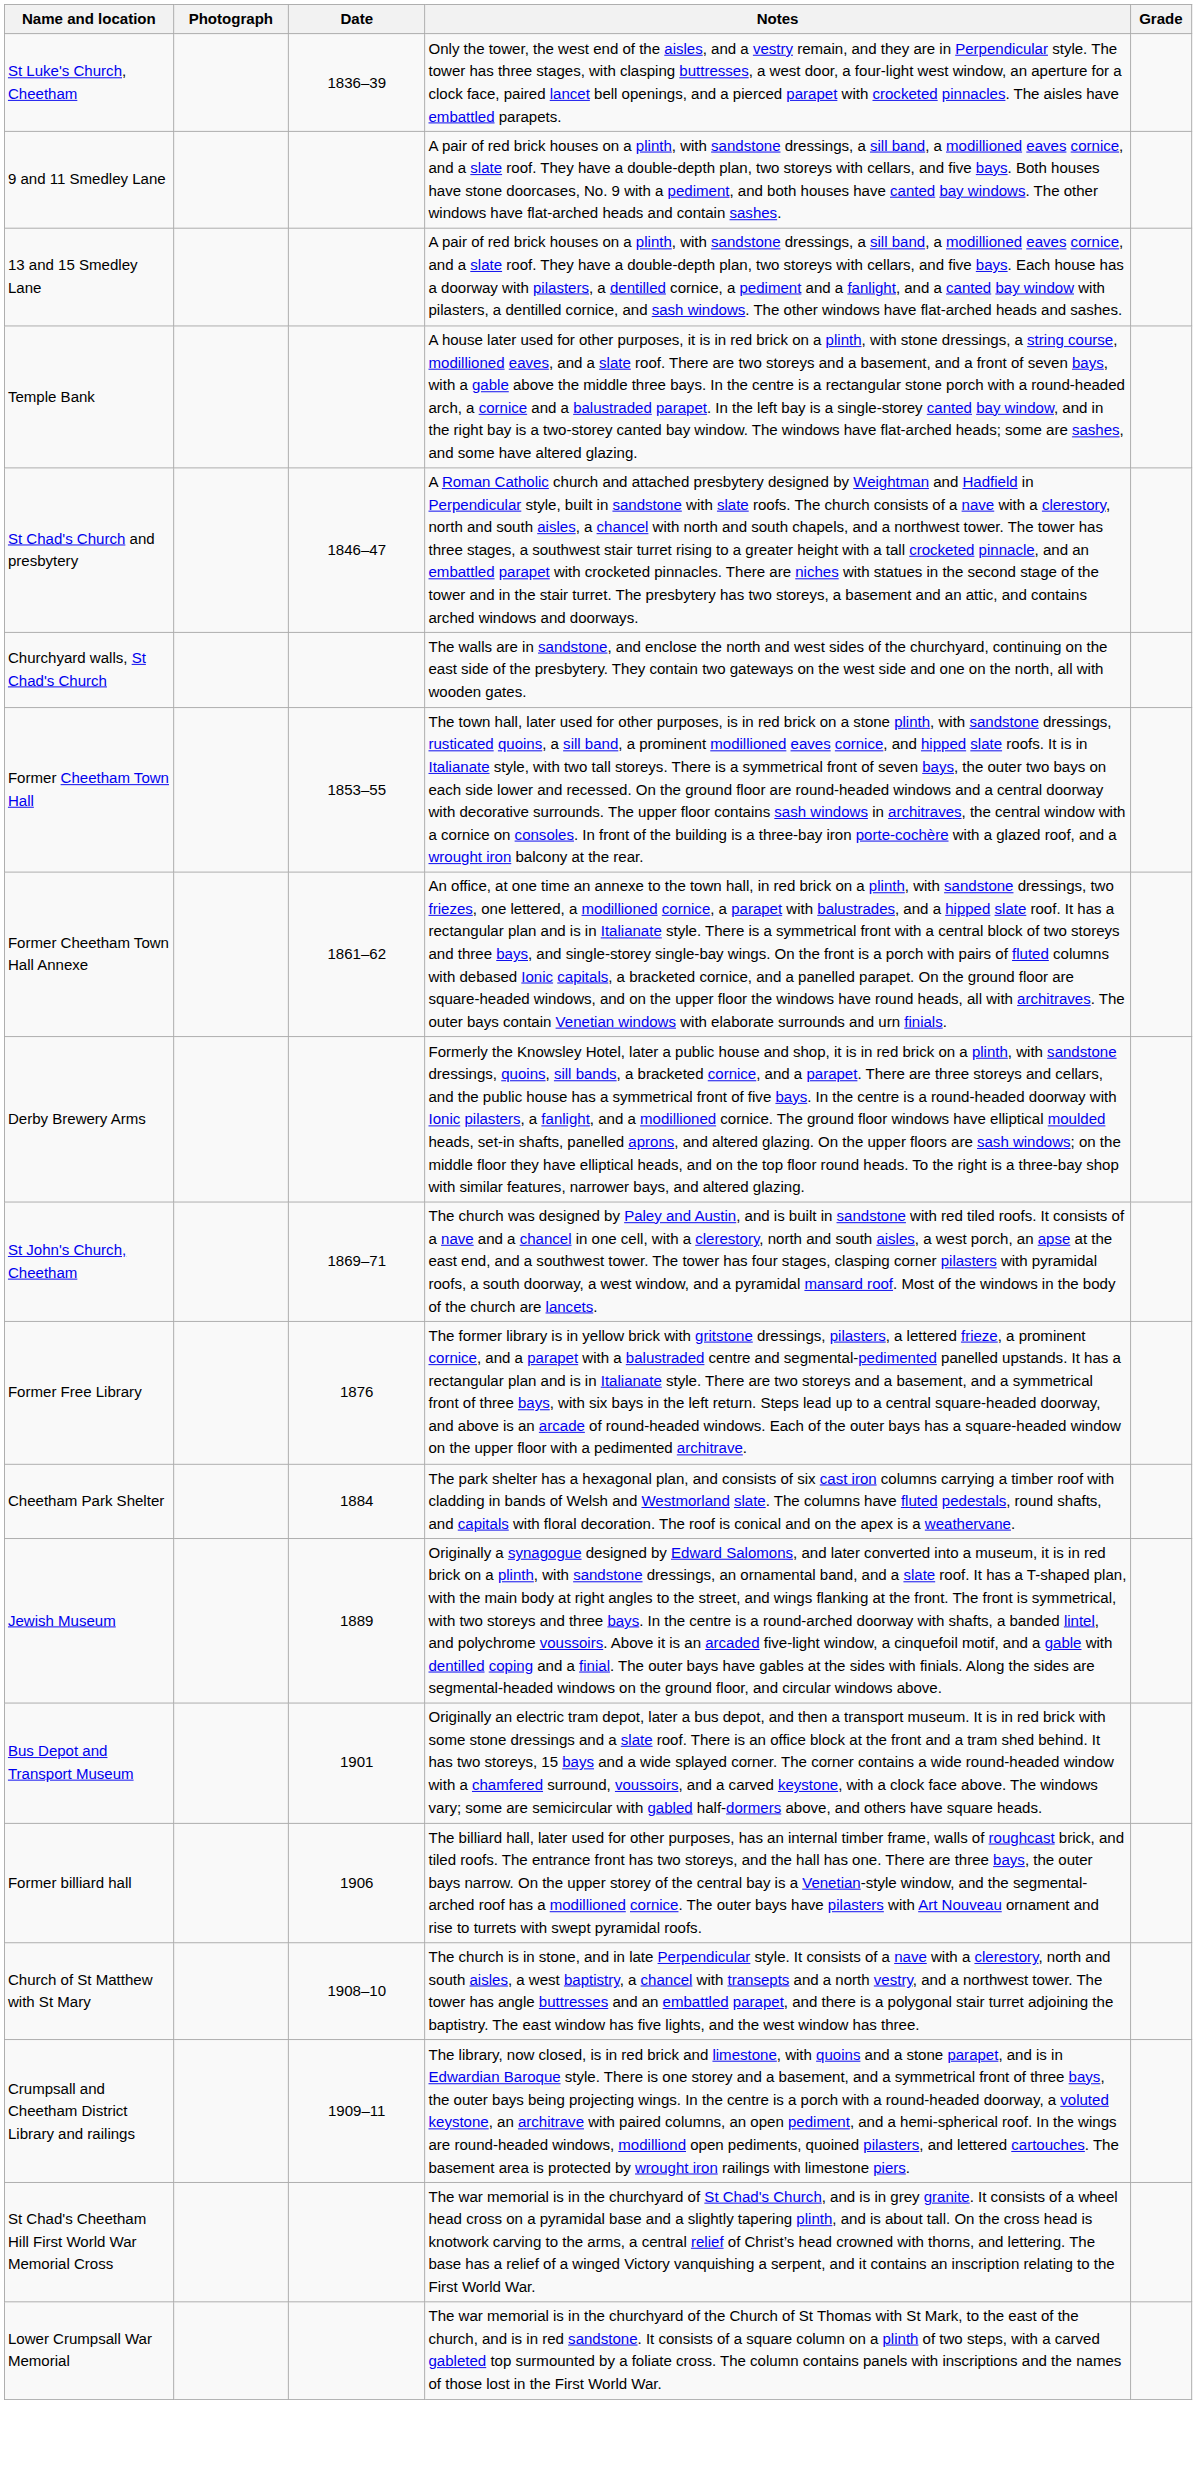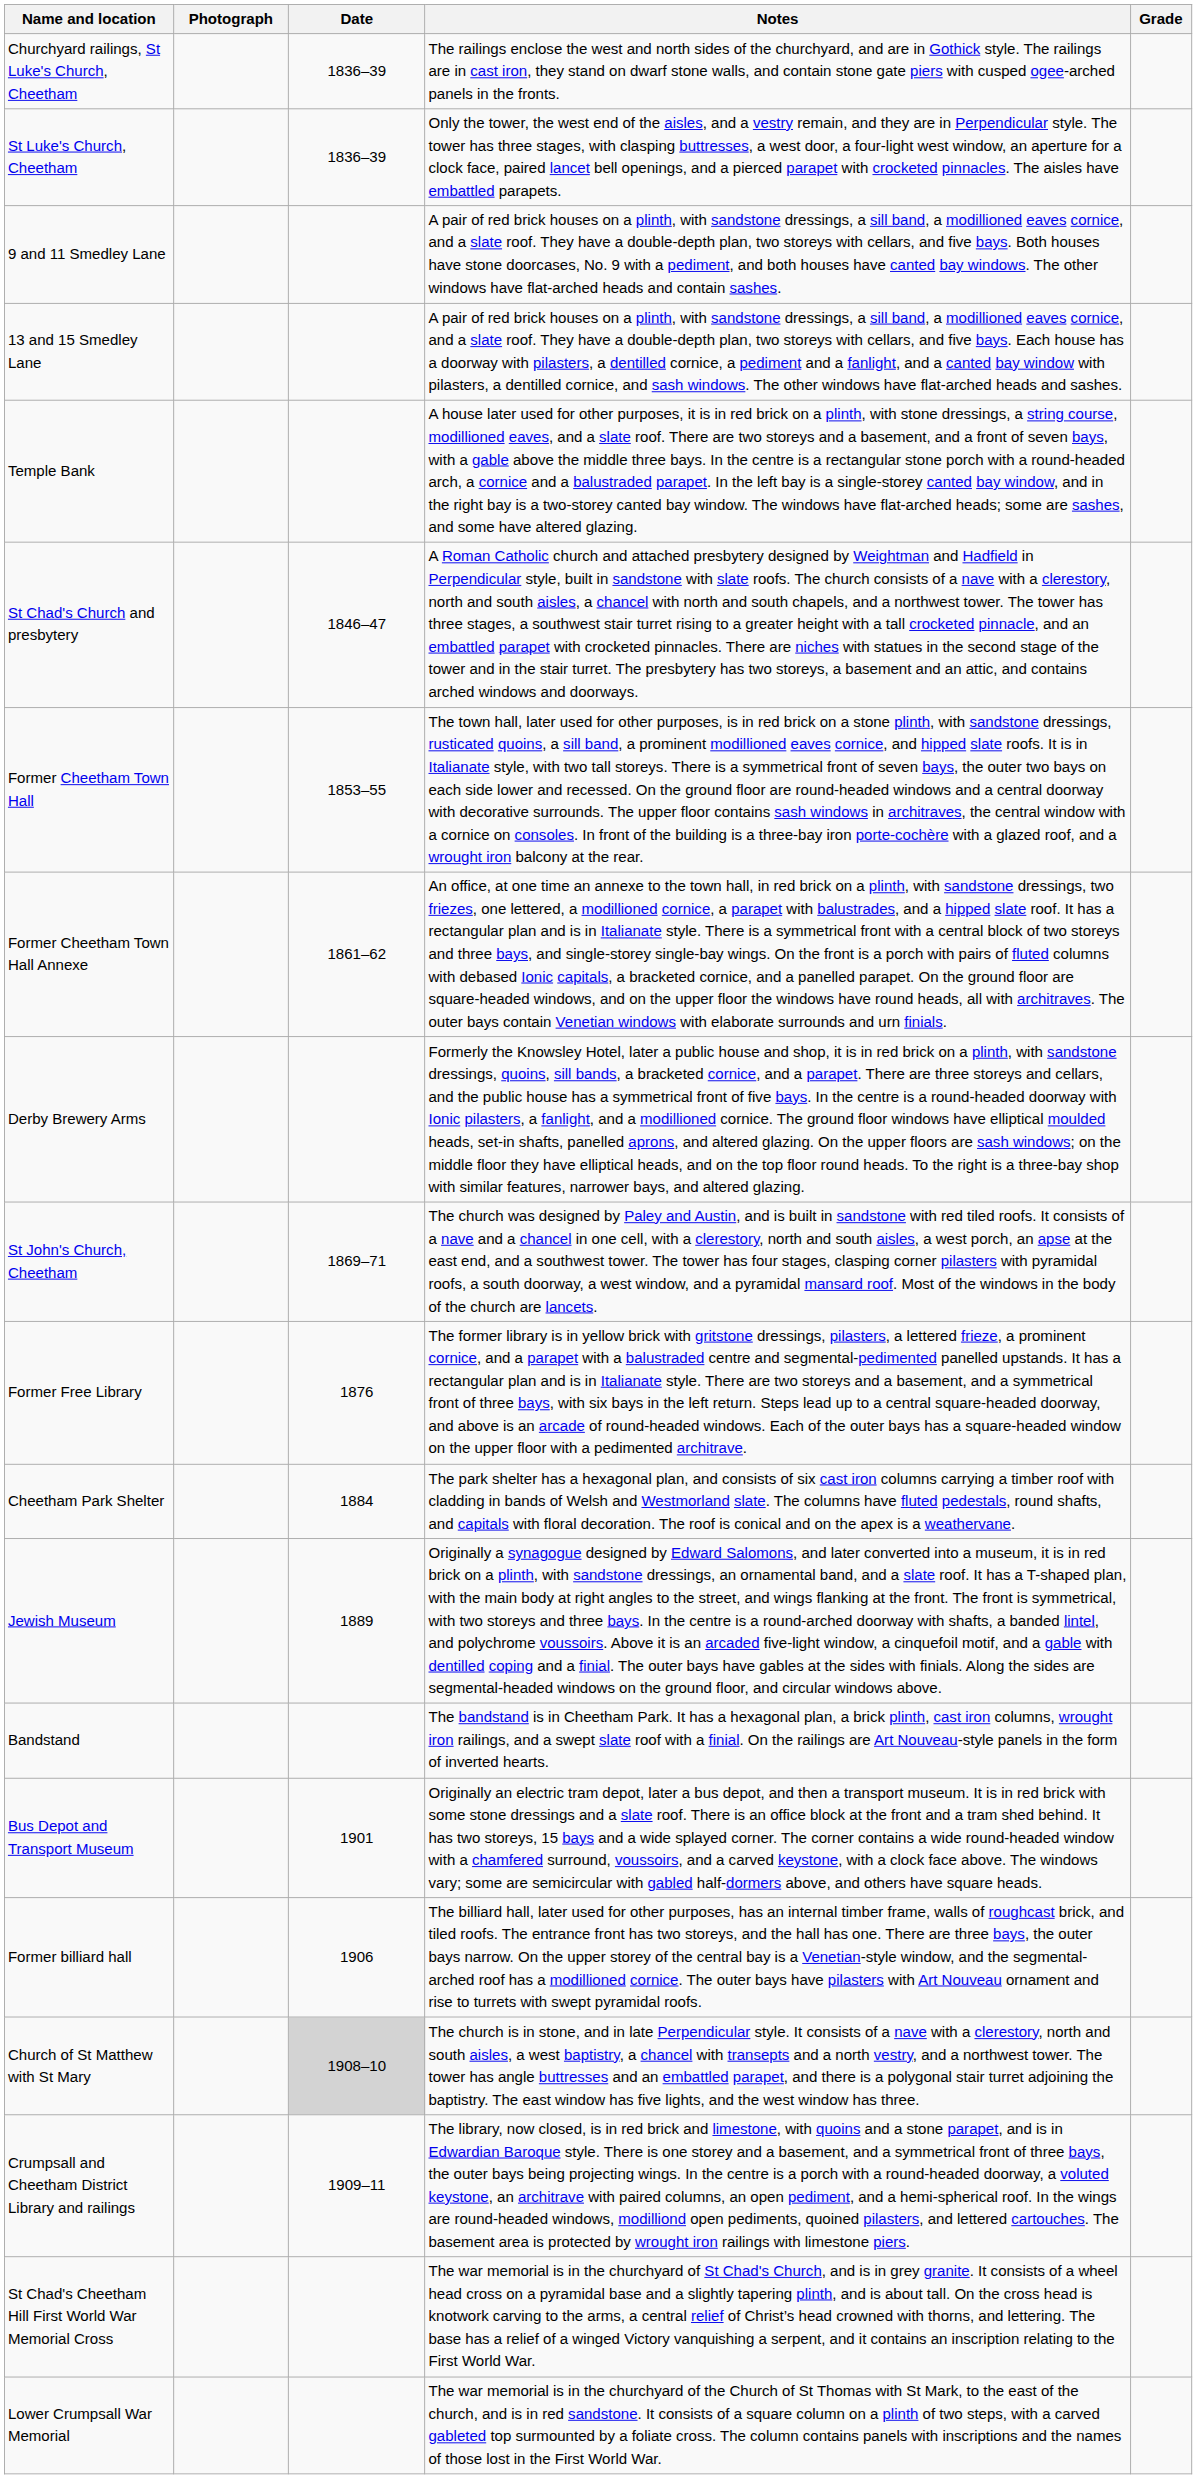+ row: Churchyard railings, St Luke's Church, Cheetham | 1836–39 | The railings enclose the west and north sides of the churchyard, and are in Gothick style. The railings are in cast iron, they stand on dwarf stone walls, and contain stone gate piers with cusped ogee-arched panels in the fronts.
- row: Churchyard walls, St Chad's Church | The walls are in sandstone, and enclose the north and west sides of the churchyard, continuing on the east side of the presbytery. They contain two gateways on the west side and one on the north, all with wooden gates.
+ row: Bandstand | The bandstand is in Cheetham Park. It has a hexagonal plan, a brick plinth, cast iron columns, wrought iron railings, and a swept slate roof with a finial. On the railings are Art Nouveau-style panels in the form of inverted hearts.
Church of St Matthew with St Mary | Date: no background -> lightgrey background
